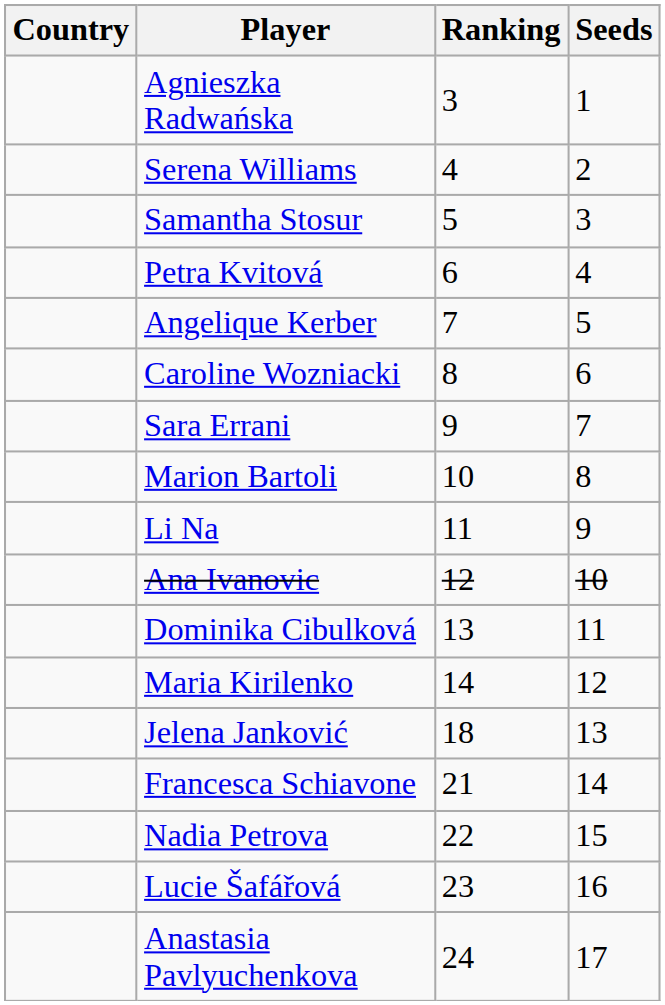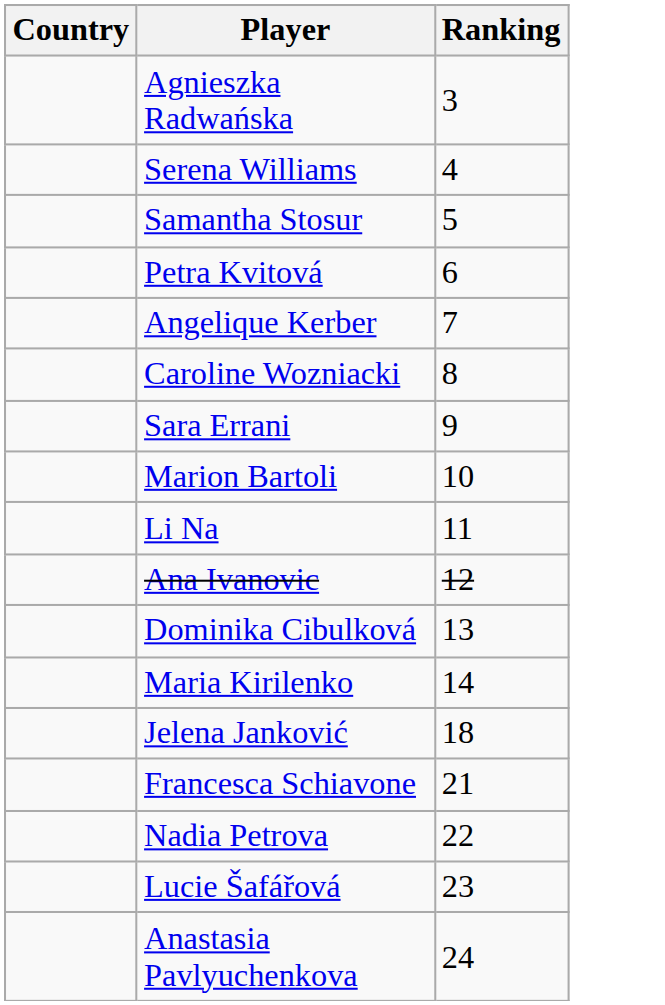- column: Seeds | 1 | 2 | 3 | 4 | 5 | 6 | 7 | 8 | 9 | 10 | 11 | 12 | 13 | 14 | 15 | 16 | 17
